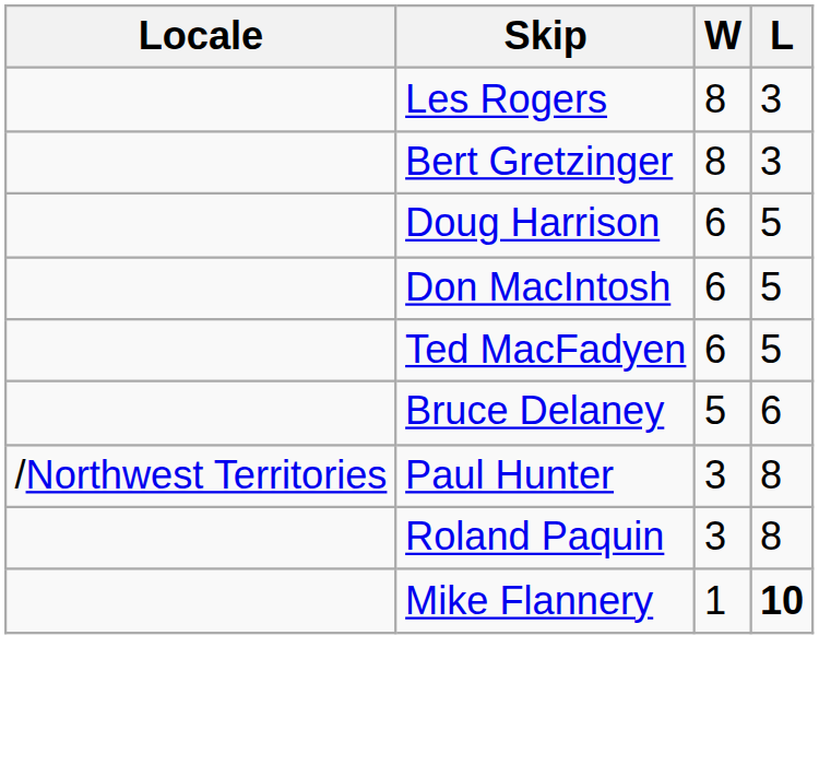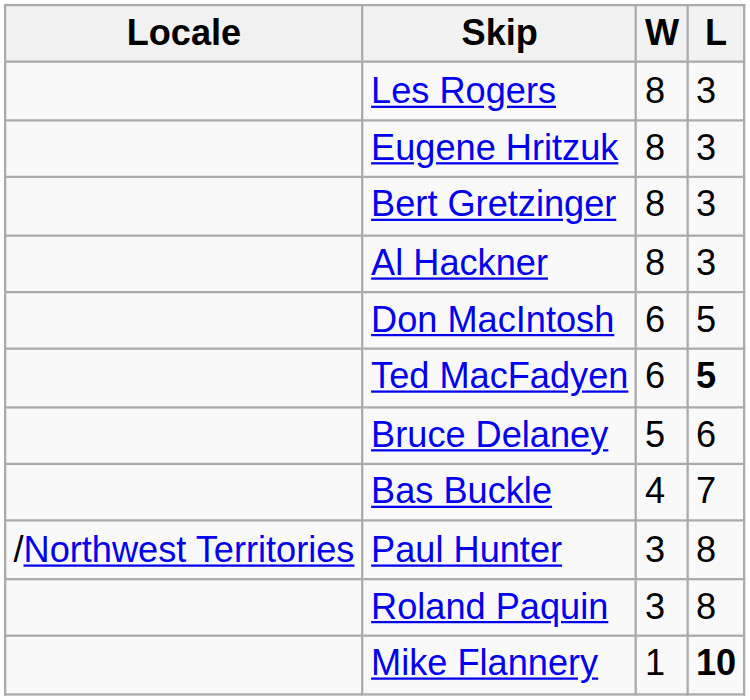+ row: Eugene Hritzuk | 8 | 3
+ row: Al Hackner | 8 | 3
- row: Doug Harrison | 6 | 5
Ted MacFadyen | L: normal -> bold
+ row: Bas Buckle | 4 | 7
